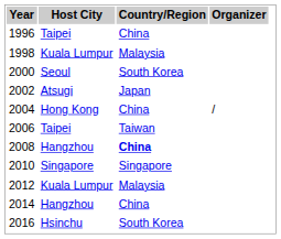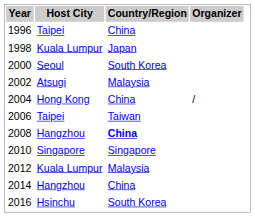1998 | Country/Region: Malaysia -> Japan
2002 | Country/Region: Japan -> Malaysia
